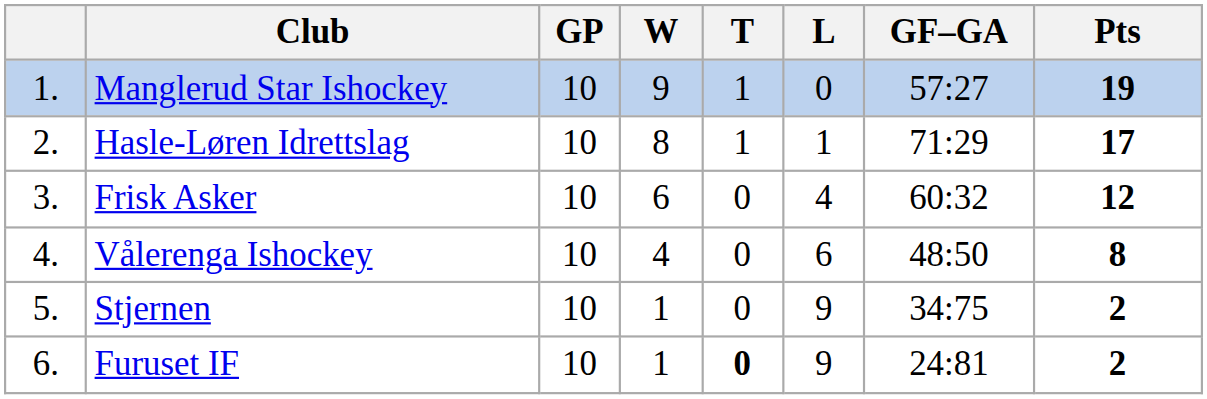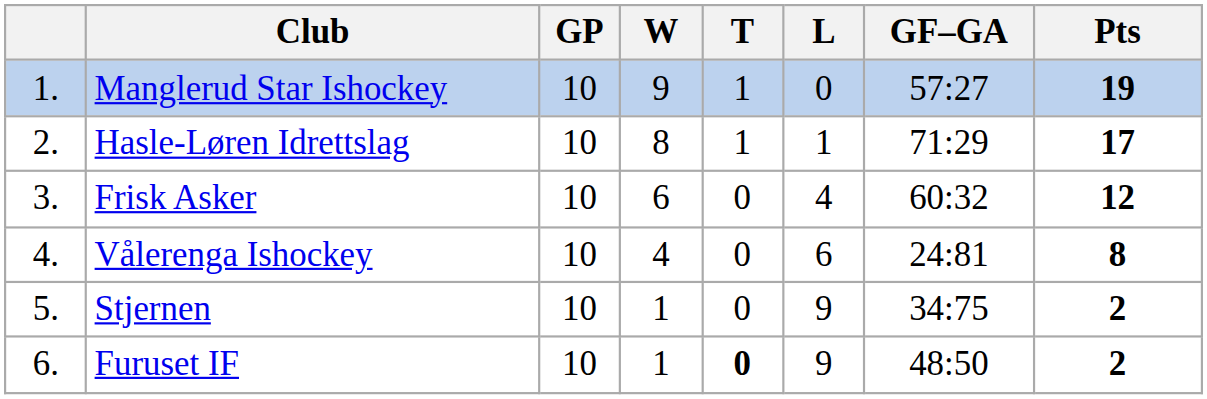Vålerenga Ishockey | GF–GA: 48:50 -> 24:81
Furuset IF | GF–GA: 24:81 -> 48:50
